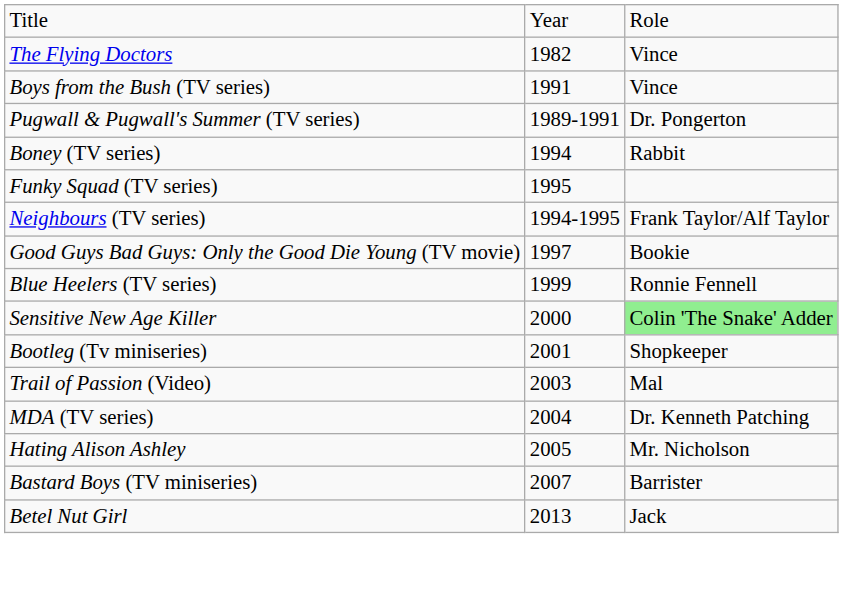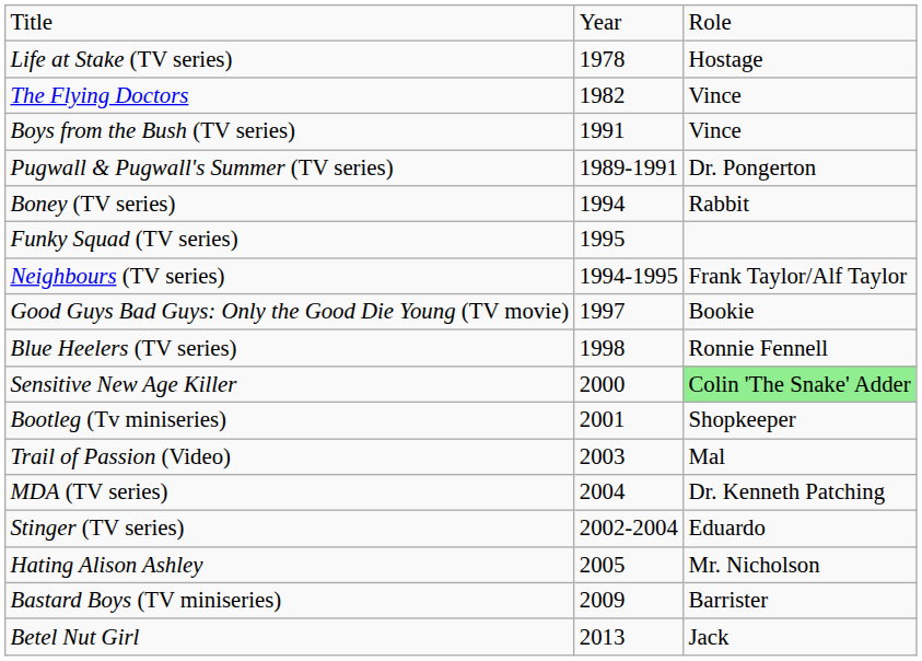+ row: Life at Stake (TV series) | 1978 | Hostage
Blue Heelers (TV series) | column 2: 1999 -> 1998
+ row: Stinger (TV series) | 2002-2004 | Eduardo
Bastard Boys (TV miniseries) | column 2: 2007 -> 2009
